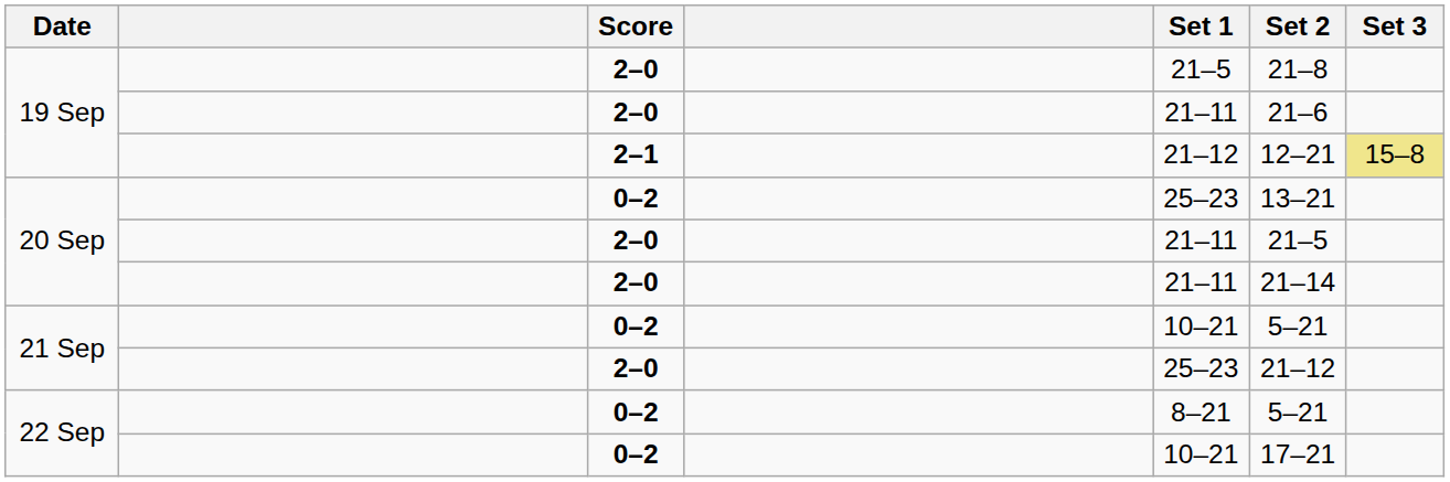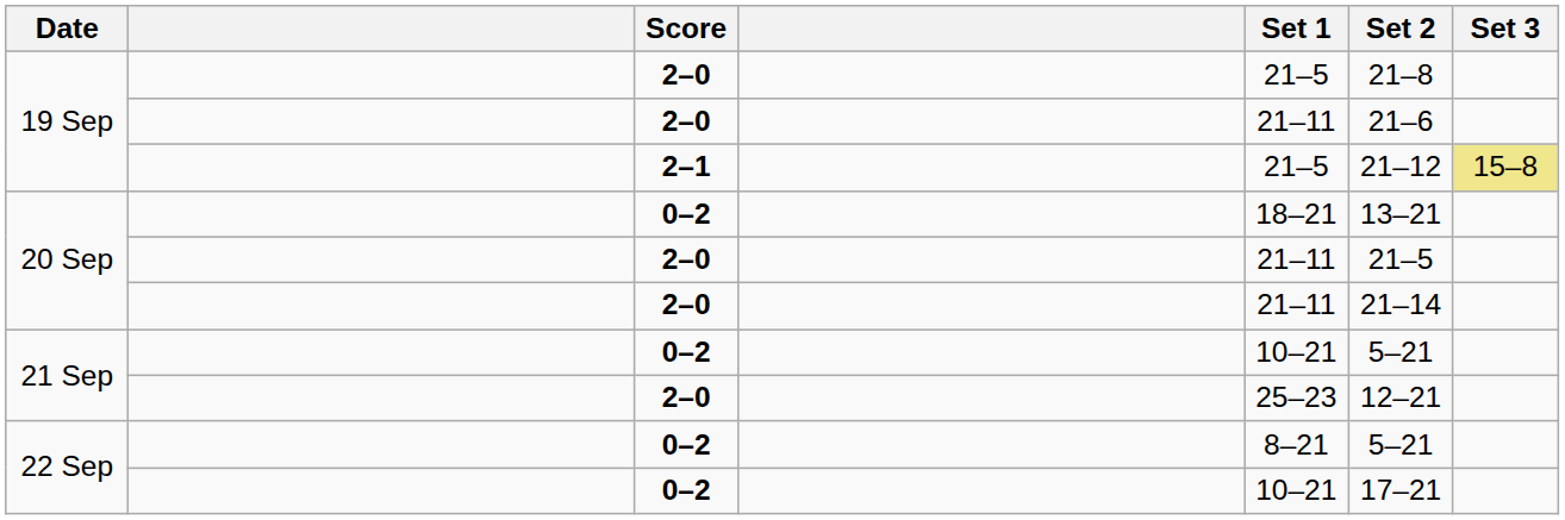19 Sep / 2–1 | Set 1: 21–12 -> 21–5
19 Sep / 2–1 | Set 2: 12–21 -> 21–12
20 Sep / 0–2 | Set 1: 25–23 -> 18–21
21 Sep / 2–0 | Set 2: 21–12 -> 12–21
